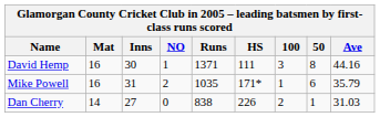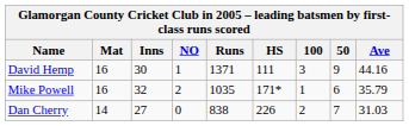David Hemp | 50: 8 -> 9
Mike Powell | Inns: 31 -> 32
Dan Cherry | 50: 1 -> 7
